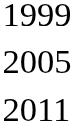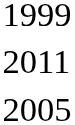rows swapped: 2005 <-> 2011
